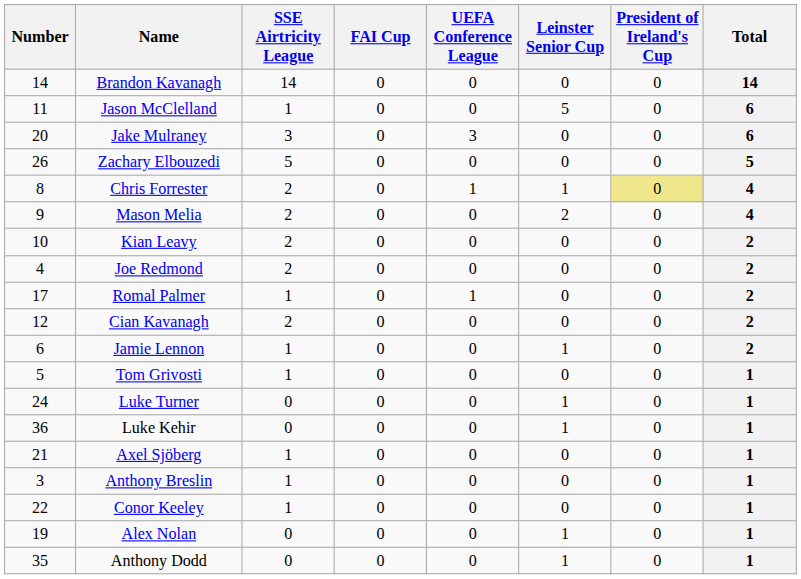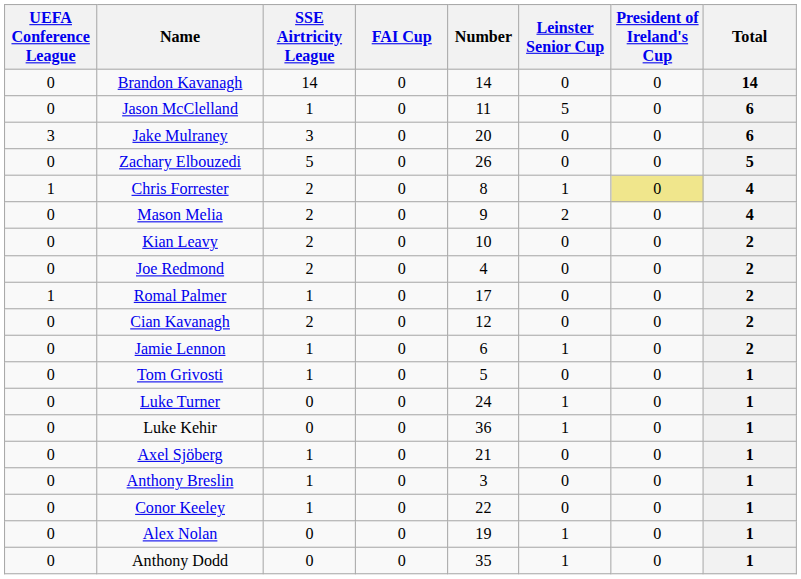columns swapped: Number <-> UEFA Conference League
